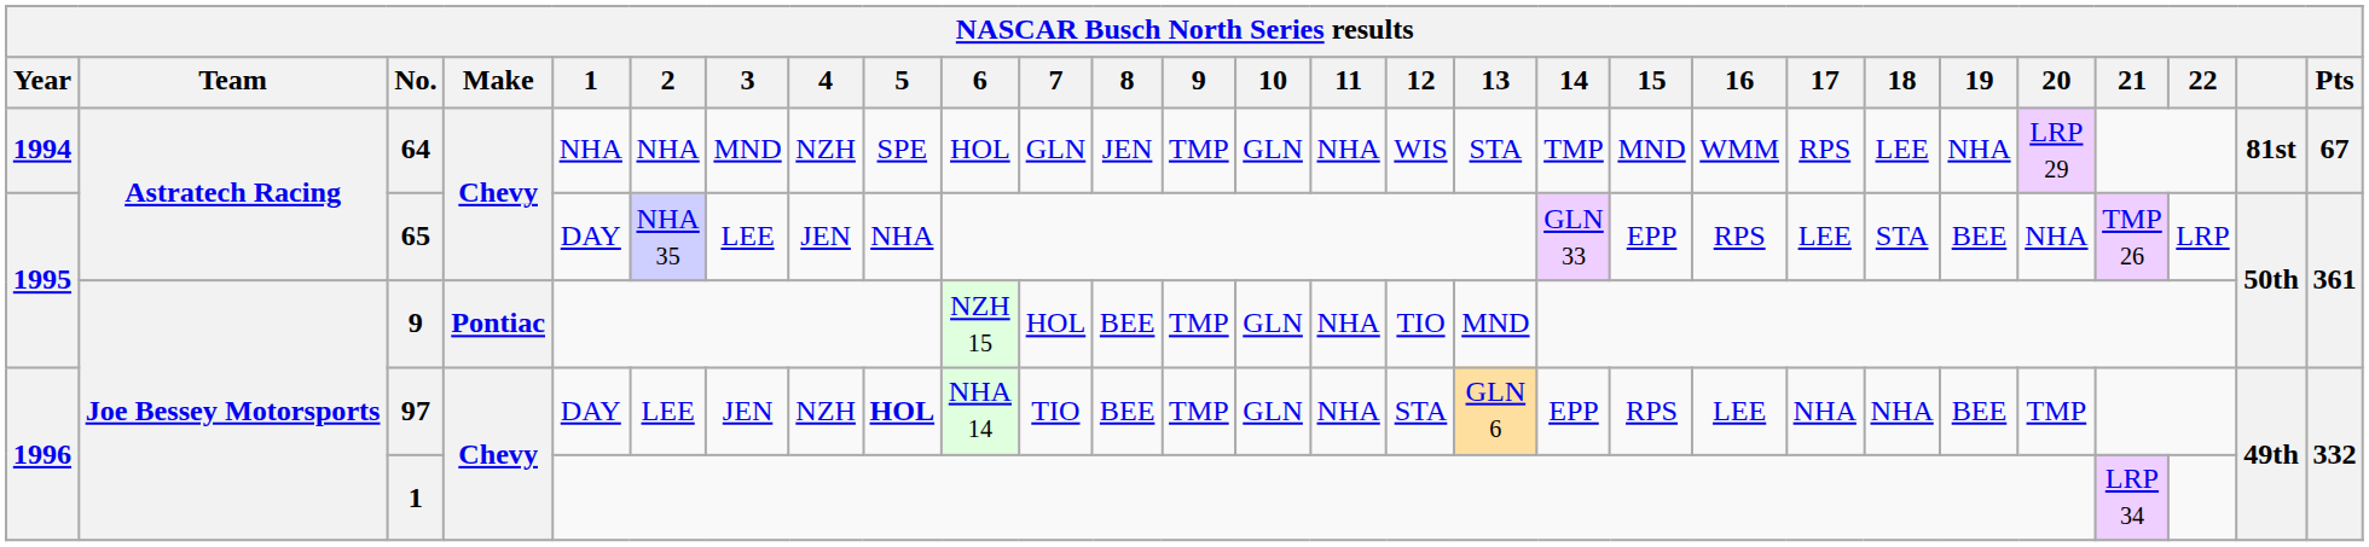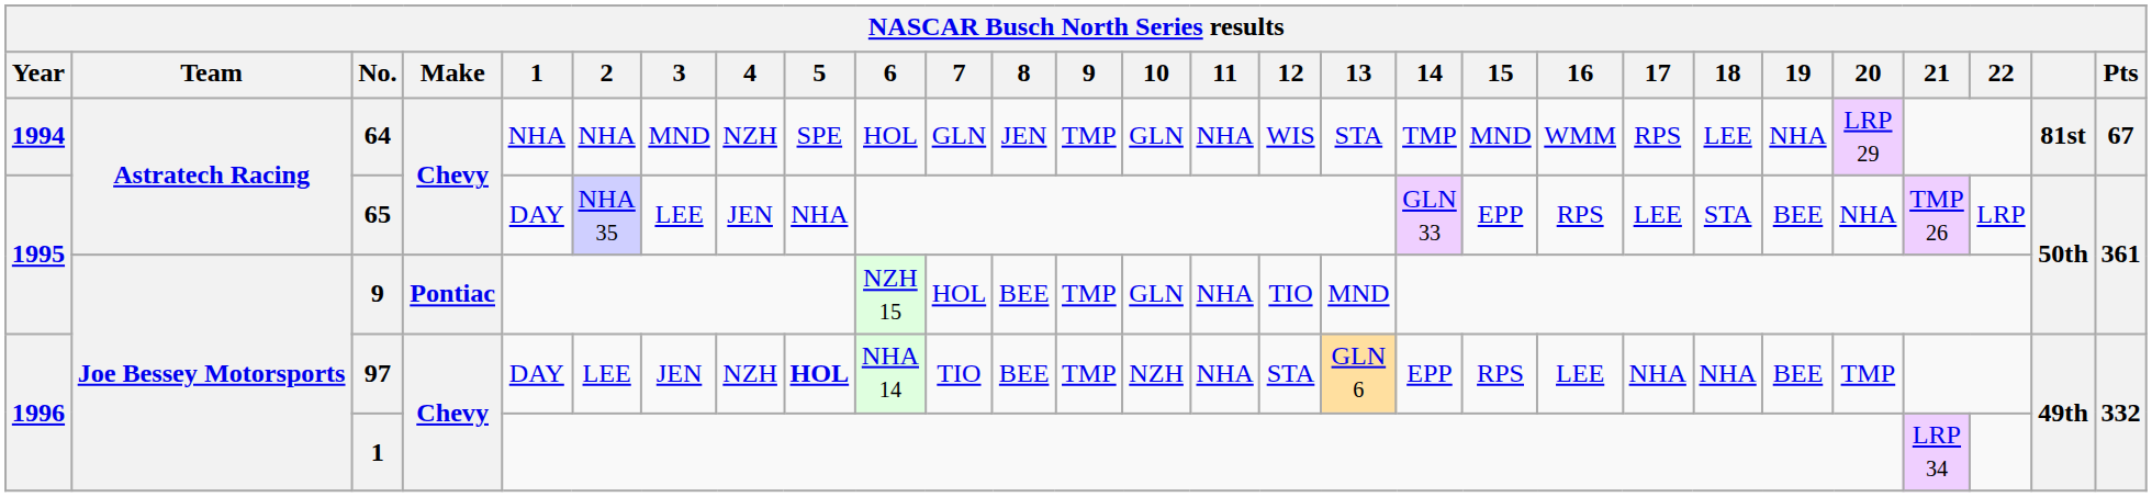97 | 10: GLN -> NZH
